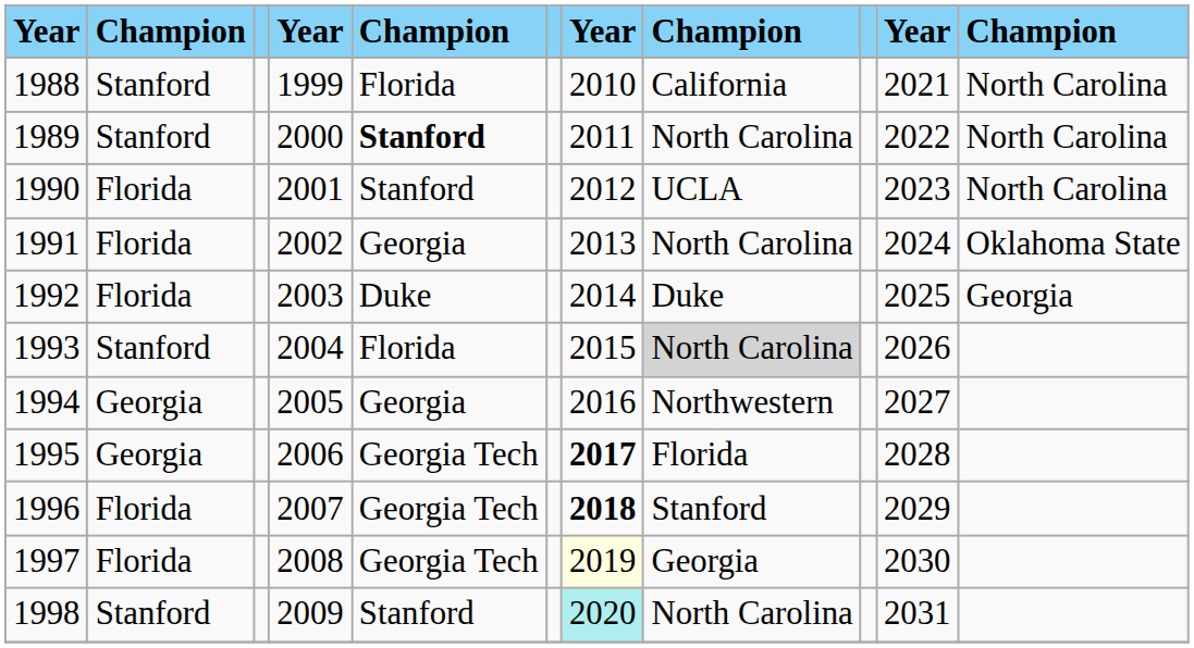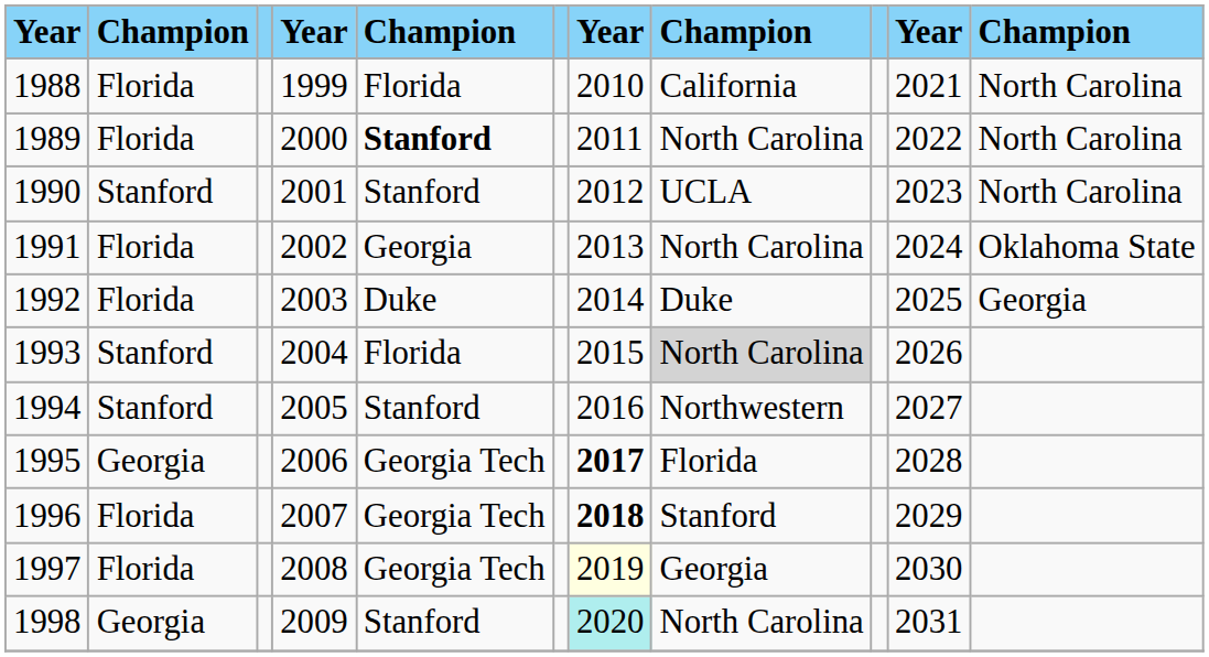1988 | column 2: Stanford -> Florida
1989 | column 2: Stanford -> Florida
1990 | column 2: Florida -> Stanford
1994 | column 2: Georgia -> Stanford
1994 | column 5: Georgia -> Stanford
1998 | column 2: Stanford -> Georgia
